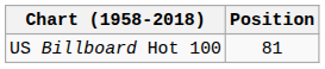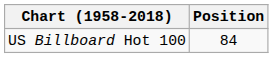US Billboard Hot 100 | Position: 81 -> 84
